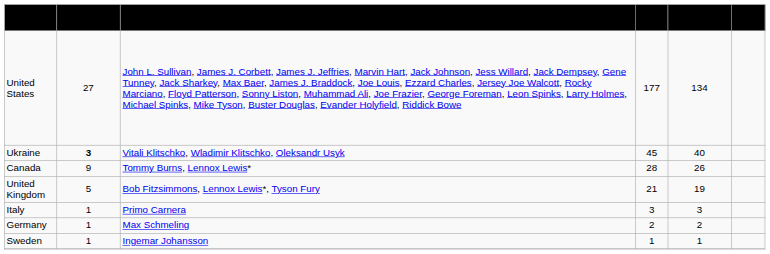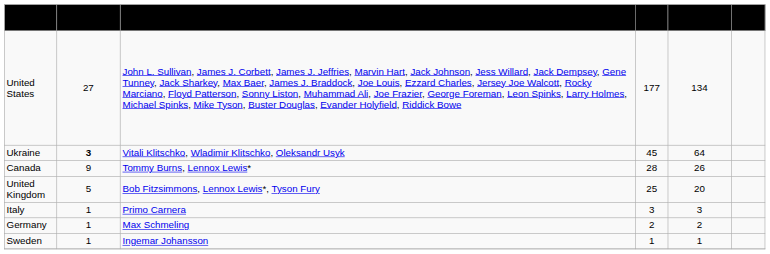Ukraine | Beaten opponents: 40 -> 64
United Kingdom | Title wins: 21 -> 25
United Kingdom | Beaten opponents: 19 -> 20
